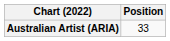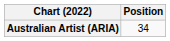Australian Artist (ARIA) | Position: 33 -> 34
